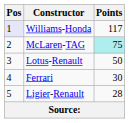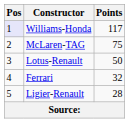McLaren-TAG | Points: paleturquoise background -> no background
Ferrari | Points: 30 -> 32
